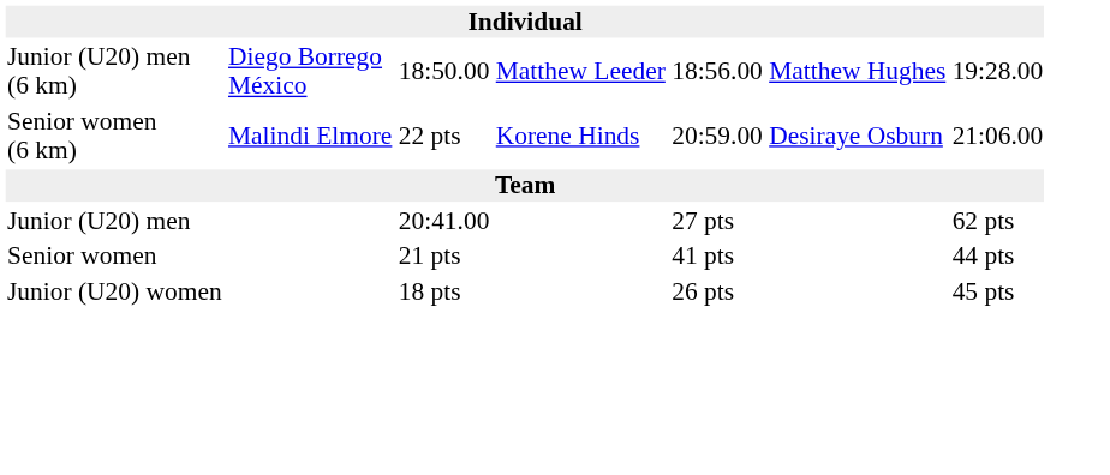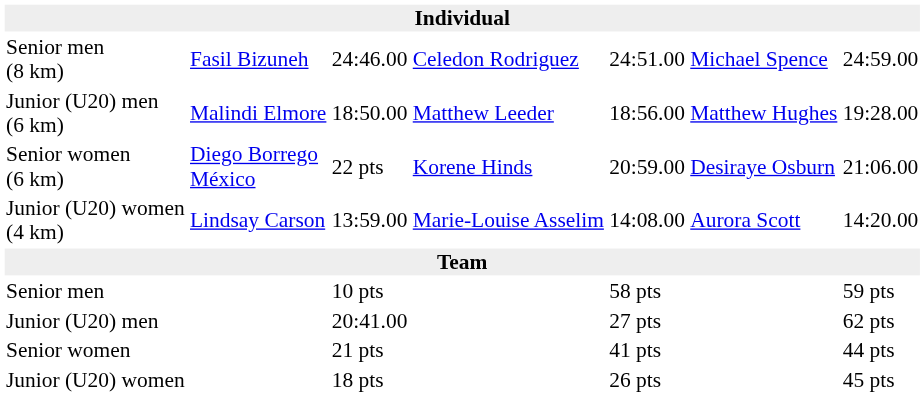+ row: Senior men (8 km) | Fasil Bizuneh | 24:46.00 | Celedon Rodriguez | 24:51.00 | Michael Spence | 24:59.00
Junior (U20) men (6 km) | column 2: Diego Borrego México -> Malindi Elmore
Senior women (6 km) | column 2: Malindi Elmore -> Diego Borrego México
+ row: Junior (U20) women (4 km) | Lindsay Carson | 13:59.00 | Marie-Louise Asselim | 14:08.00 | Aurora Scott | 14:20.00
+ row: Senior men | 10 pts | 58 pts | 59 pts
